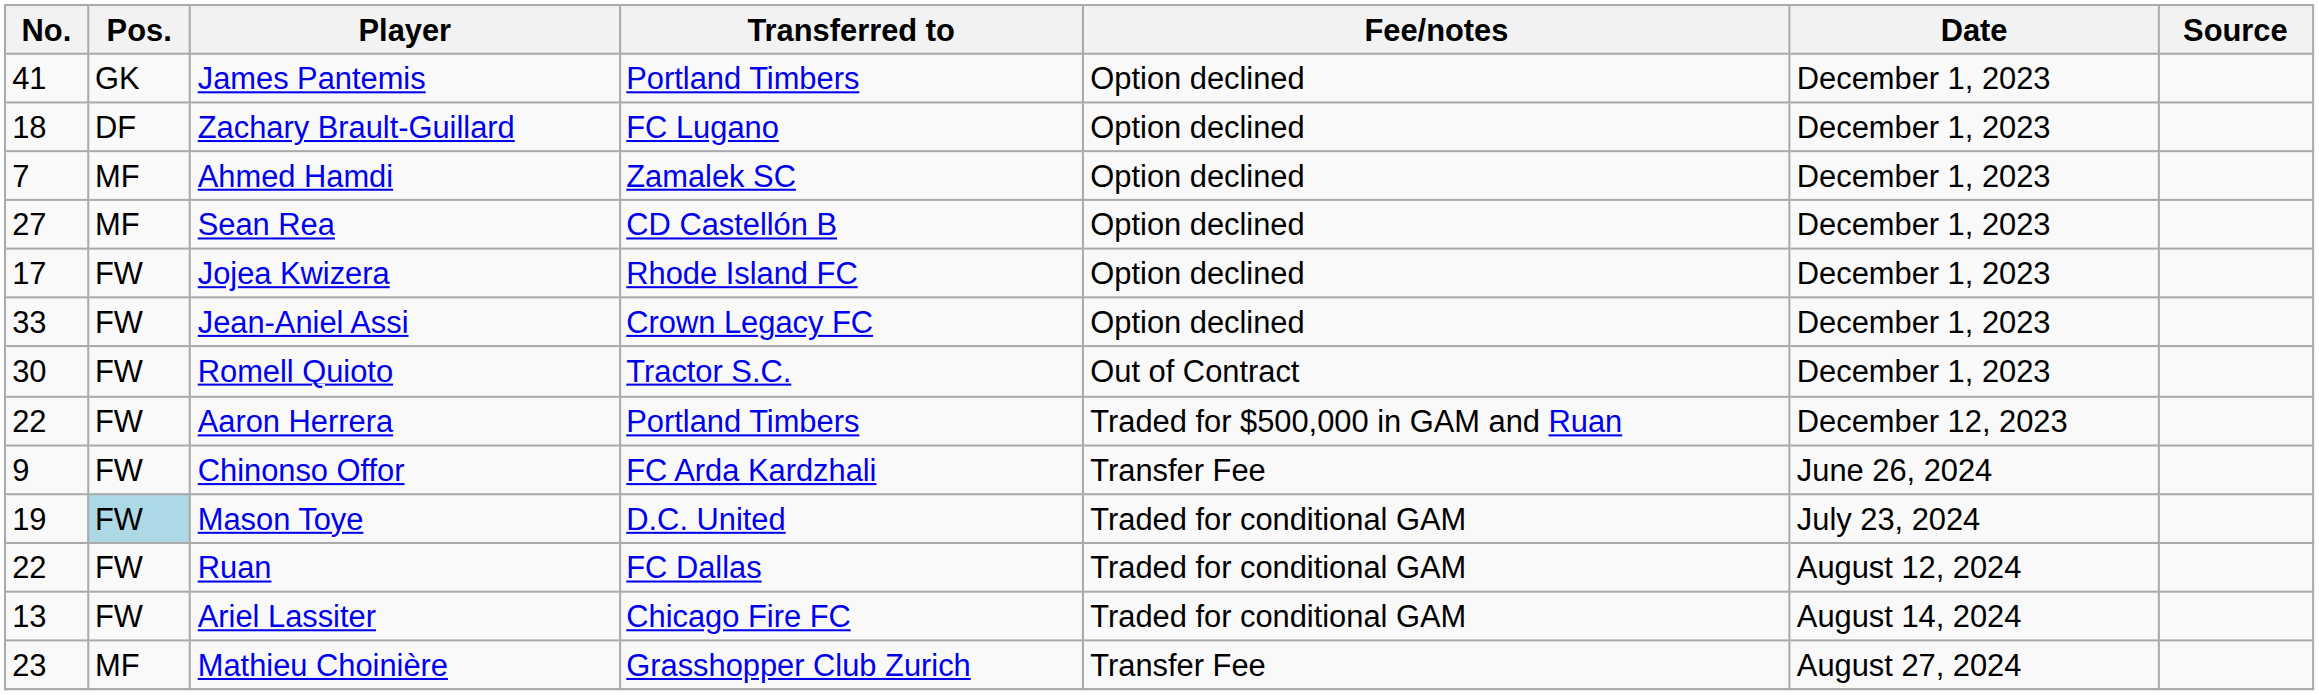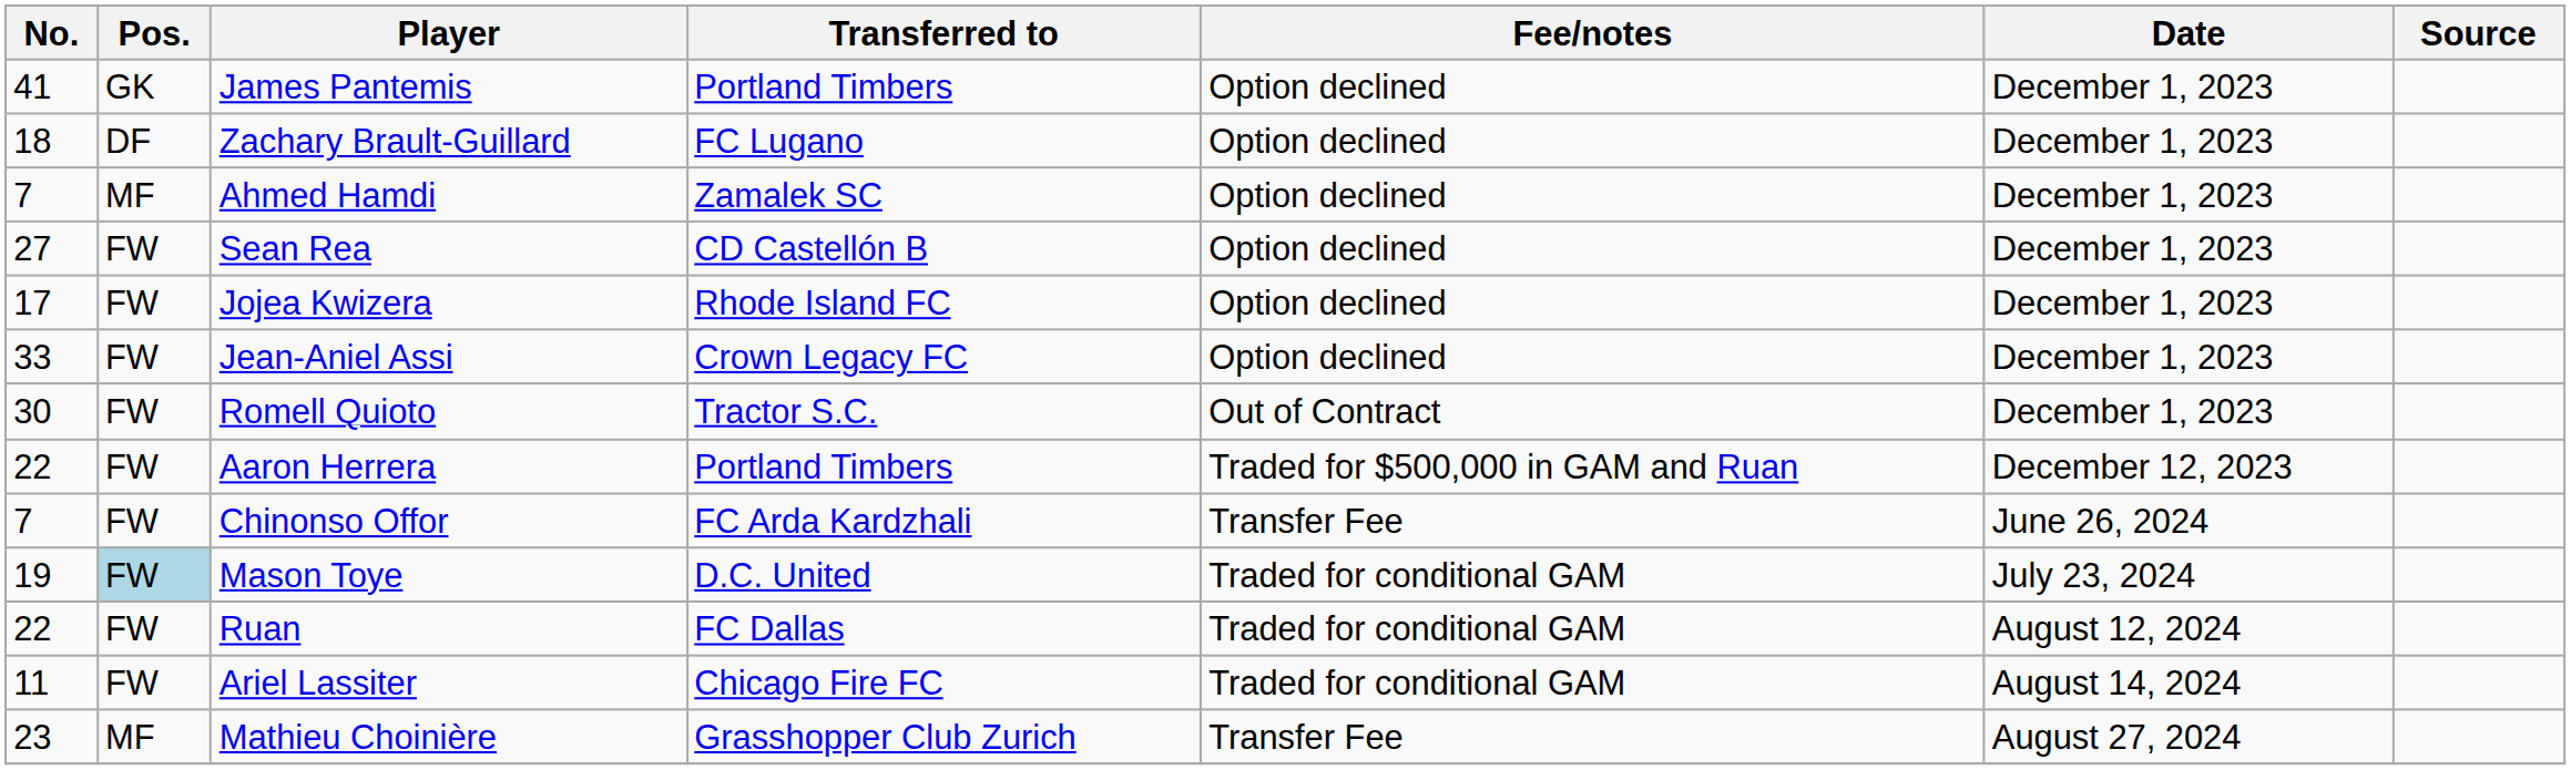Sean Rea | Pos.: MF -> FW
Chinonso Offor | No.: 9 -> 7
Ariel Lassiter | No.: 13 -> 11
